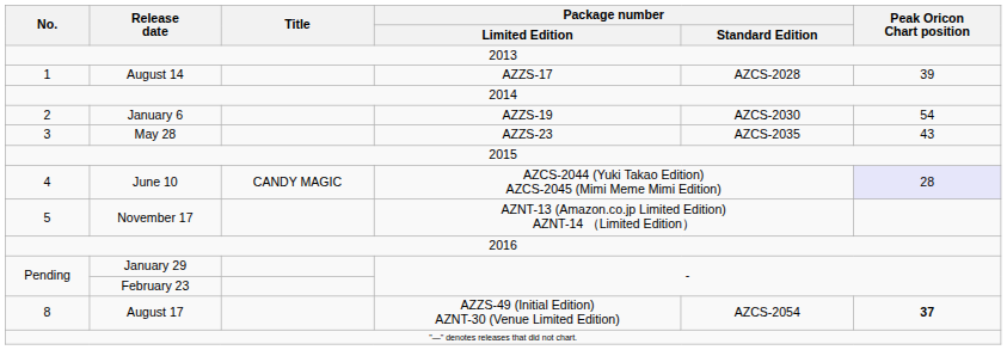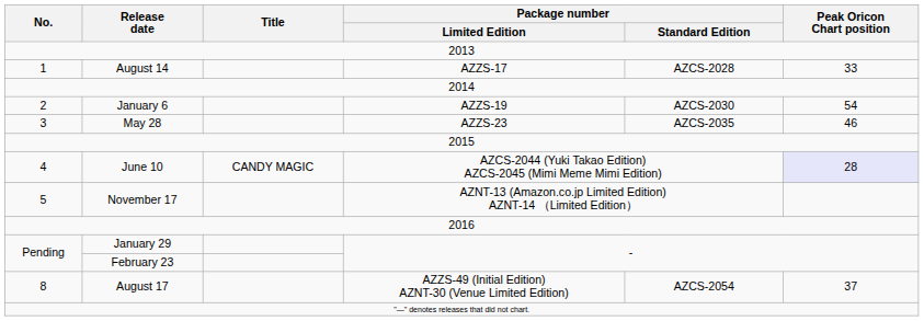August 14 | Peak Oricon Chart position: 39 -> 33
May 28 | Peak Oricon Chart position: 43 -> 46
August 17 | Peak Oricon Chart position: bold -> normal
